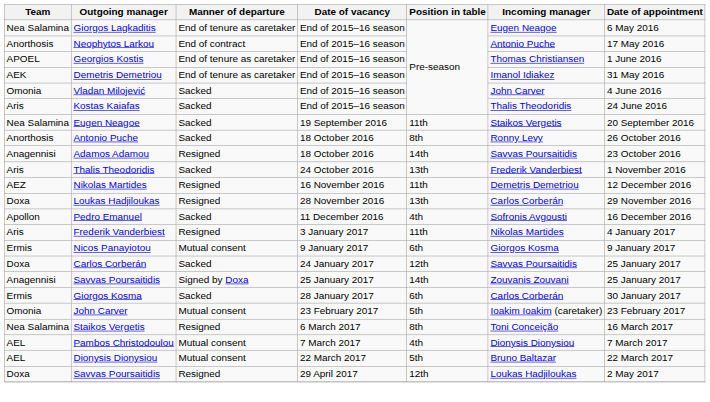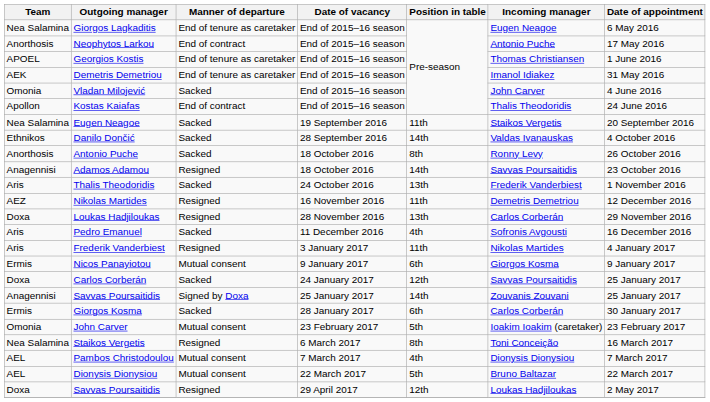Kostas Kaiafas | Team: Aris -> Apollon
Kostas Kaiafas | Manner of departure: Sacked -> End of contract
+ row: Ethnikos | Danilo Dončić | Sacked | 28 September 2016 | 14th | Valdas Ivanauskas | 4 October 2016
Pedro Emanuel | Team: Apollon -> Aris
